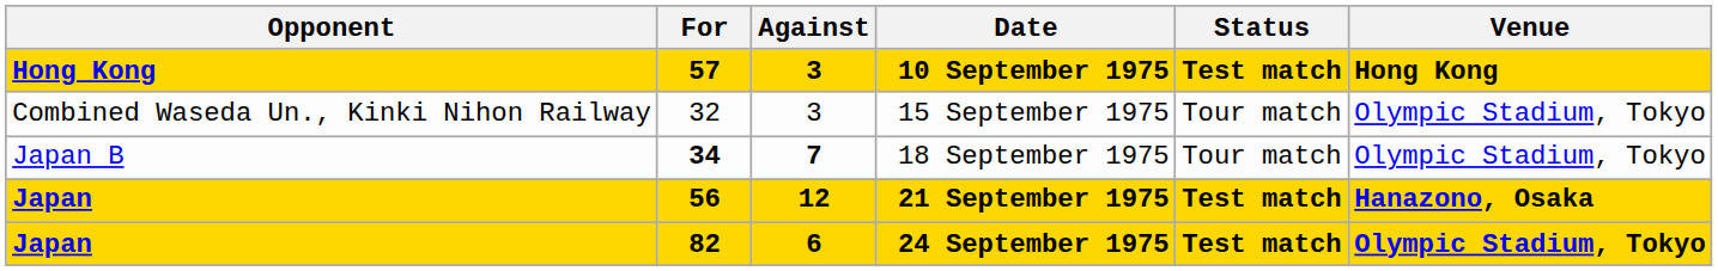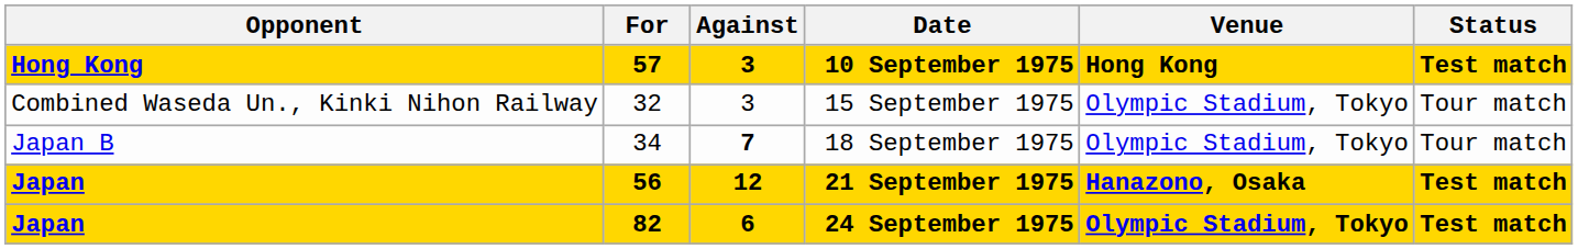columns swapped: Venue <-> Status
18 September 1975 | For: bold -> normal
